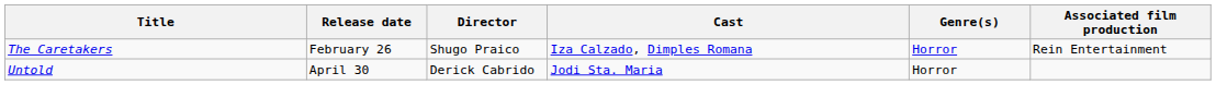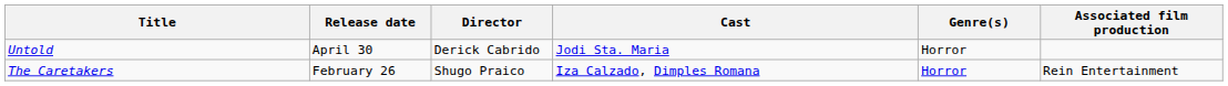rows swapped: The Caretakers <-> Untold
